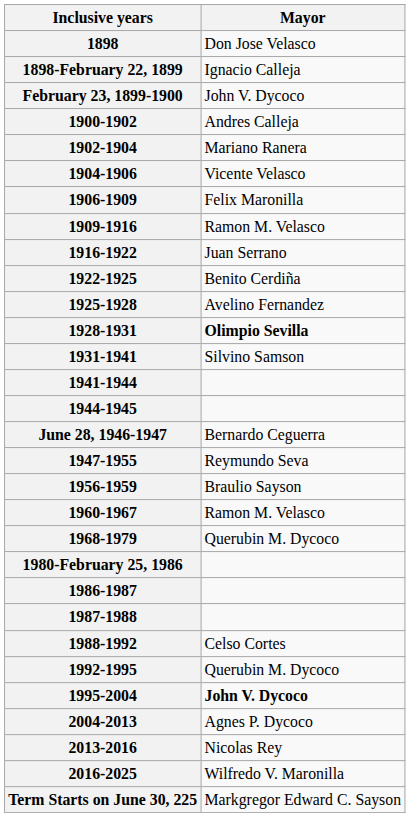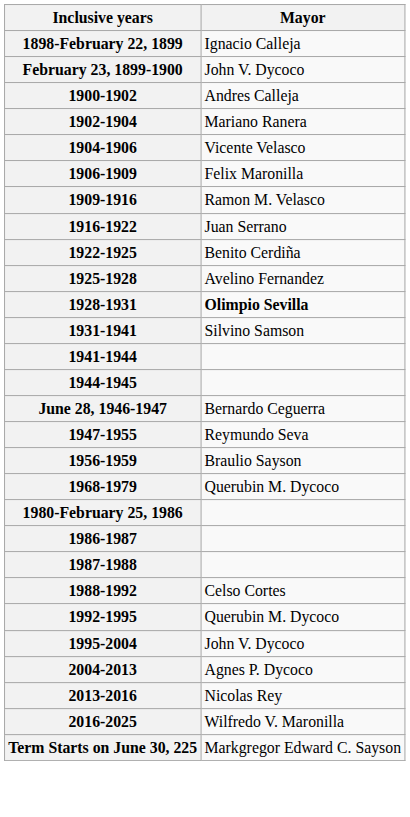- row: 1898 | Don Jose Velasco
- row: 1960-1967 | Ramon M. Velasco
1995-2004 | Mayor: bold -> normal
